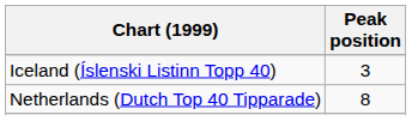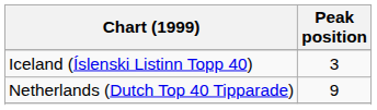Netherlands (Dutch Top 40 Tipparade) | Peak position: 8 -> 9
